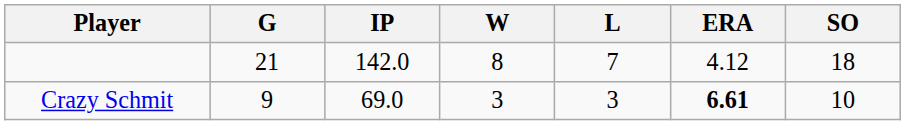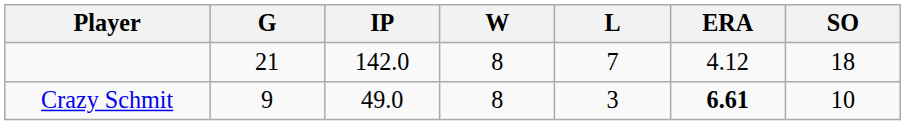Crazy Schmit | IP: 69.0 -> 49.0
Crazy Schmit | W: 3 -> 8
